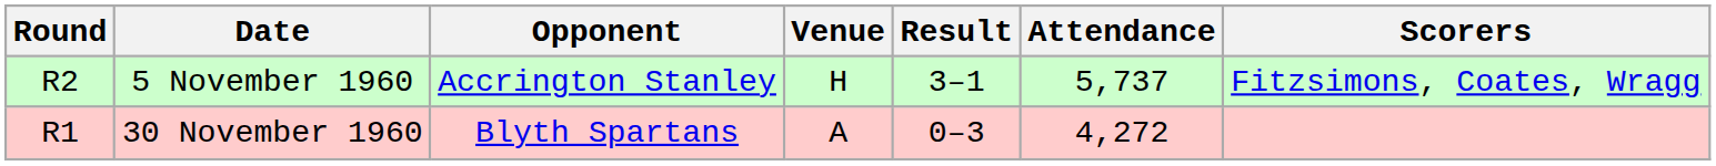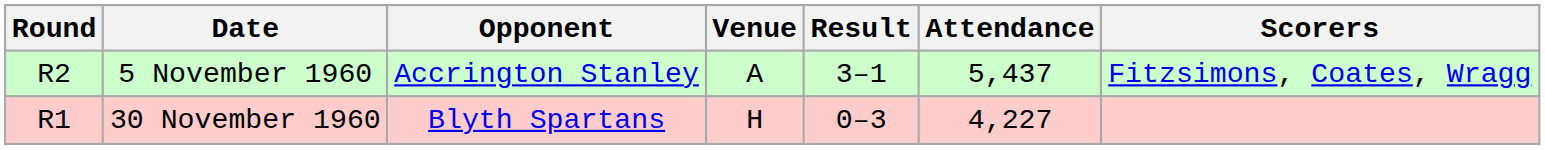5 November 1960 | Venue: H -> A
5 November 1960 | Attendance: 5,737 -> 5,437
30 November 1960 | Venue: A -> H
30 November 1960 | Attendance: 4,272 -> 4,227
